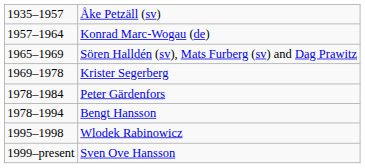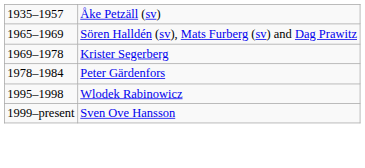- row: 1957–1964 | Konrad Marc-Wogau (de)
- row: 1978–1994 | Bengt Hansson
